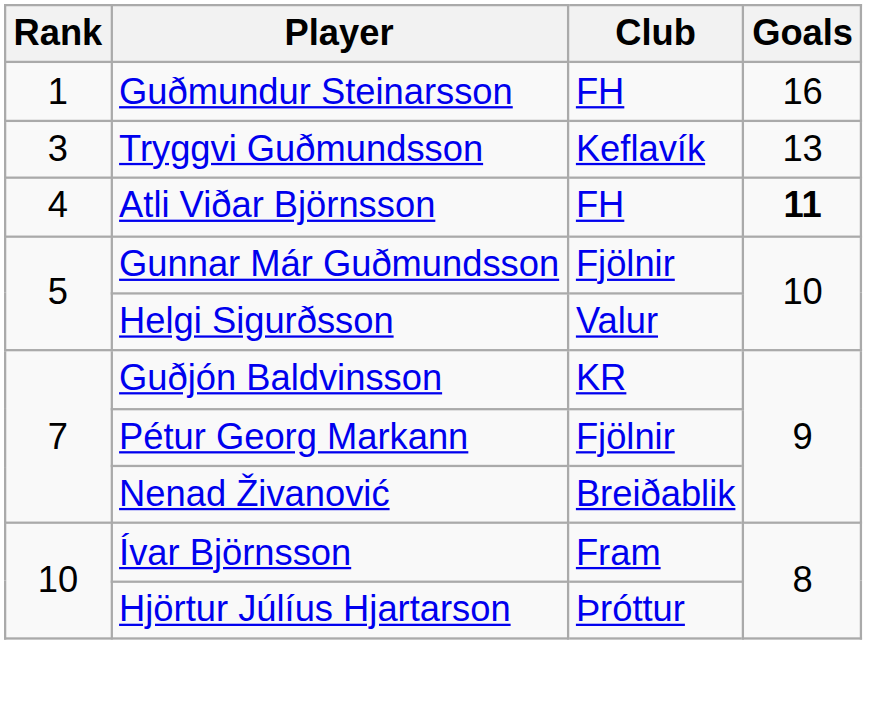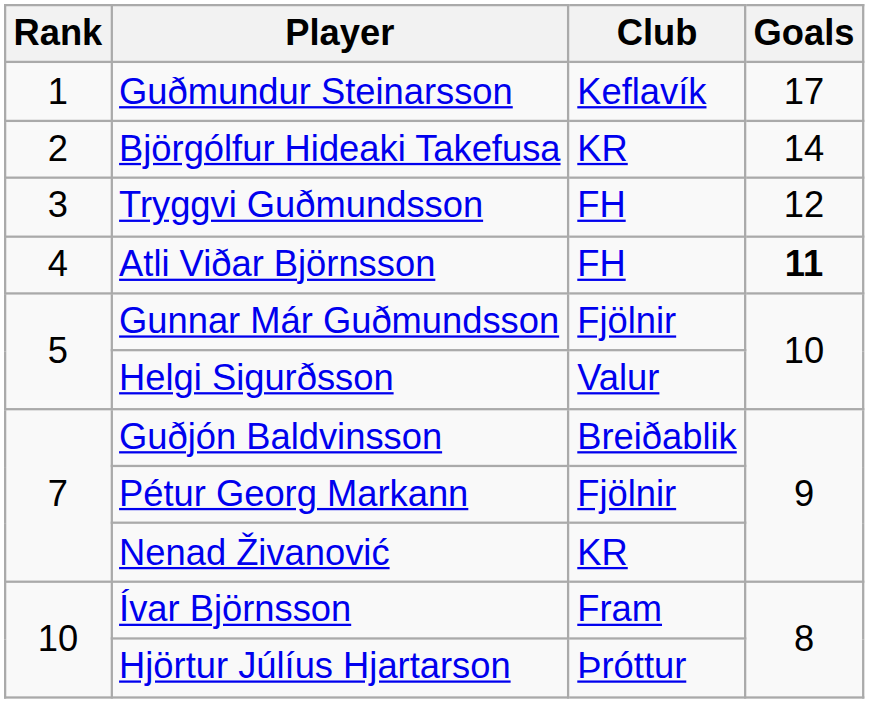Guðmundur Steinarsson | Club: FH -> Keflavík
Guðmundur Steinarsson | Goals: 16 -> 17
+ row: 2 | Björgólfur Hideaki Takefusa | KR | 14
Tryggvi Guðmundsson | Club: Keflavík -> FH
Tryggvi Guðmundsson | Goals: 13 -> 12
Guðjón Baldvinsson | Club: KR -> Breiðablik
Nenad Živanović | Club: Breiðablik -> KR
